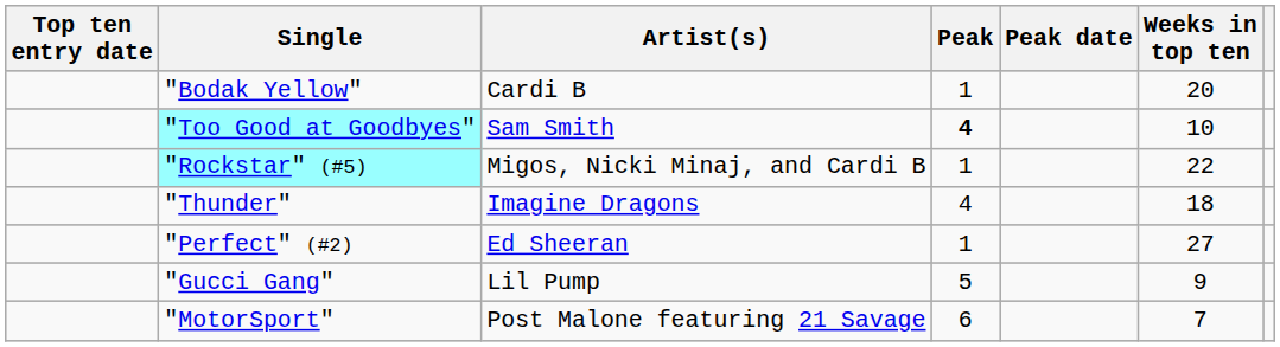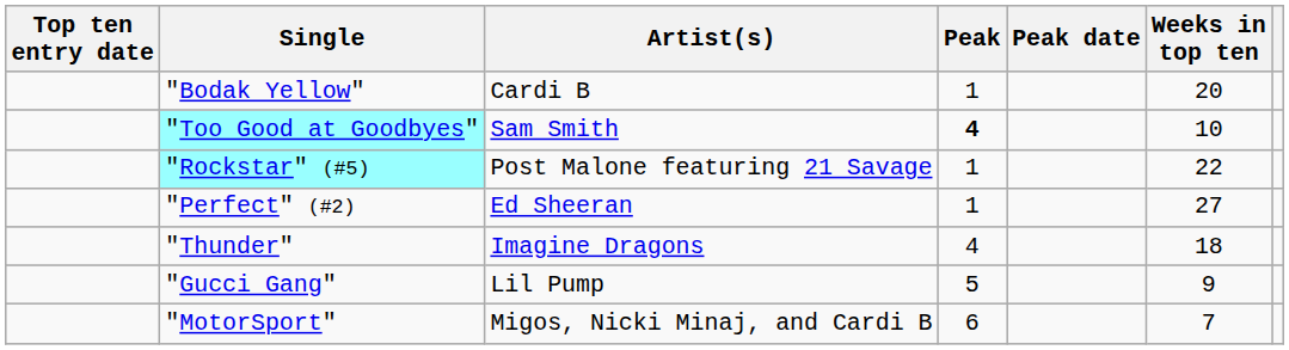"Rockstar" (#5) | Artist(s): Migos, Nicki Minaj, and Cardi B -> Post Malone featuring 21 Savage
rows swapped: "Thunder" <-> "Perfect" (#2)
"MotorSport" | Artist(s): Post Malone featuring 21 Savage -> Migos, Nicki Minaj, and Cardi B
